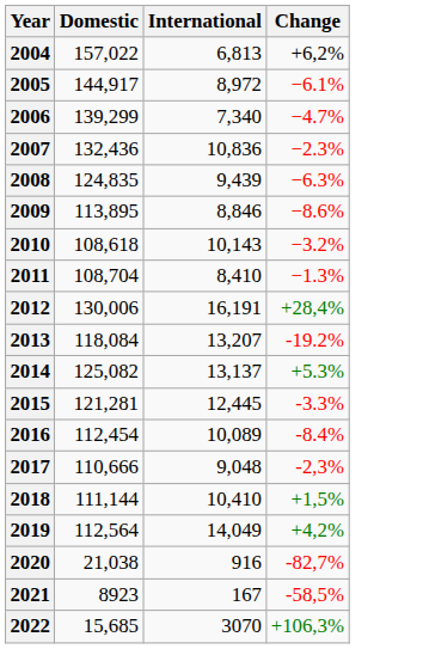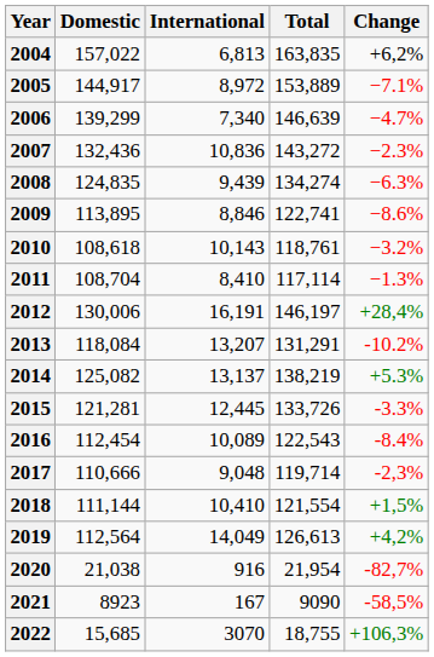+ column: Total | 163,835 | 153,889 | 146,639 | 143,272 | 134,274 | 122,741 | 118,761 | 117,114 | 146,197 | 131,291 | 138,219 | 133,726 | 122,543 | 119,714 | 121,554 | 126,613 | 21,954 | 9090 | 18,755
2005 | Change: −6.1% -> −7.1%
2013 | Change: -19.2% -> -10.2%
